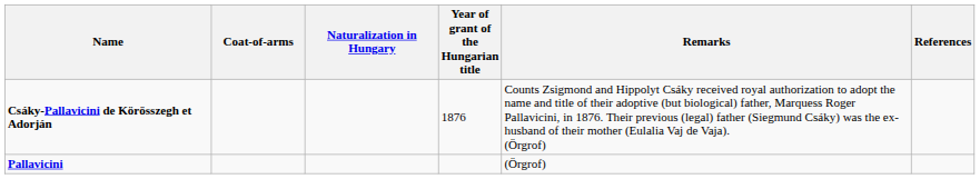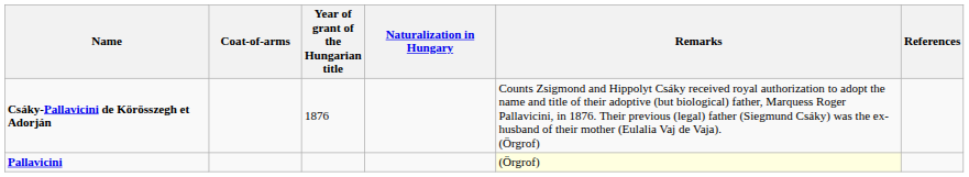columns swapped: Year of grant of the Hungarian title <-> Naturalization in Hungary
Pallavicini | Remarks: no background -> lightyellow background
